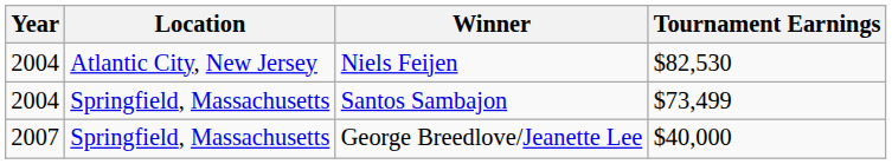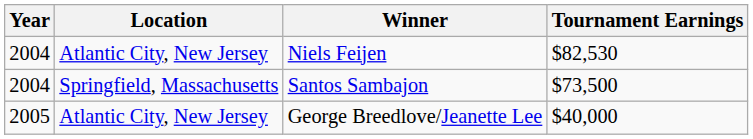Santos Sambajon | Tournament Earnings: $73,499 -> $73,500
George Breedlove/Jeanette Lee | Year: 2007 -> 2005
George Breedlove/Jeanette Lee | Location: Springfield, Massachusetts -> Atlantic City, New Jersey
